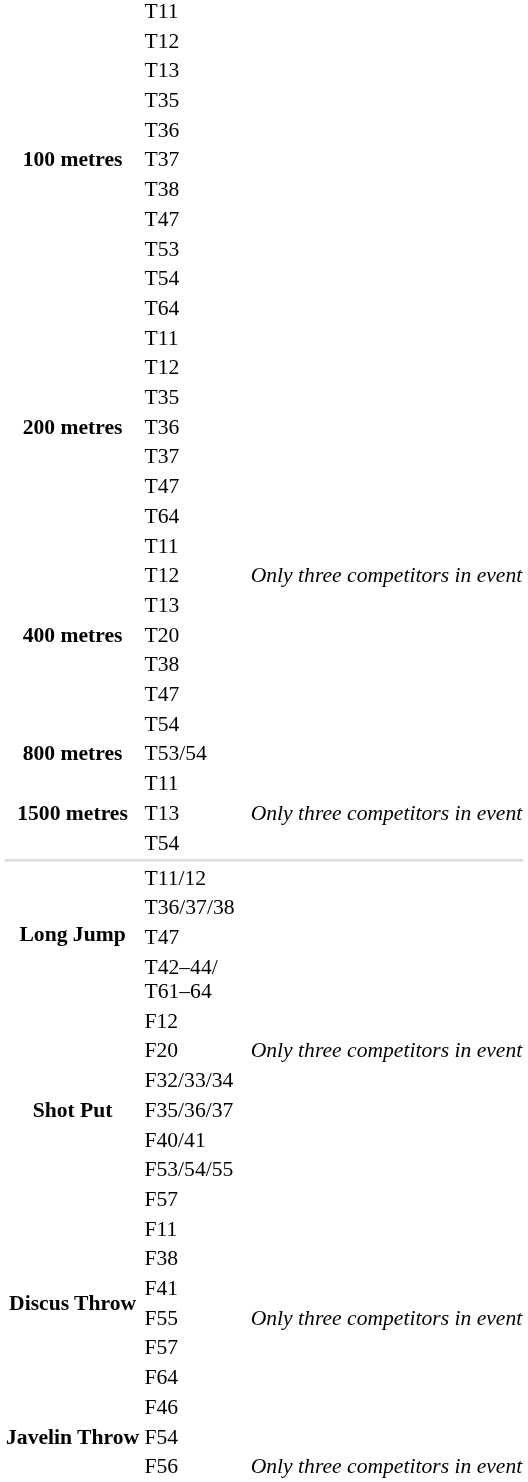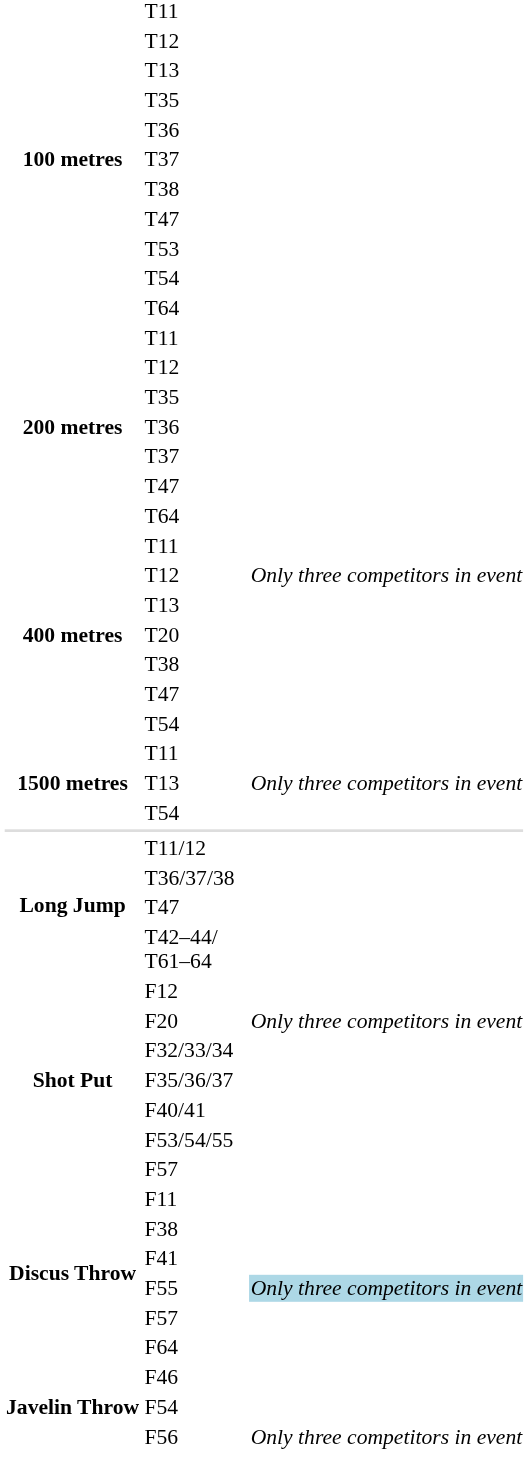- row: 800 metres | T53/54
F55 | column 5: no background -> lightblue background
